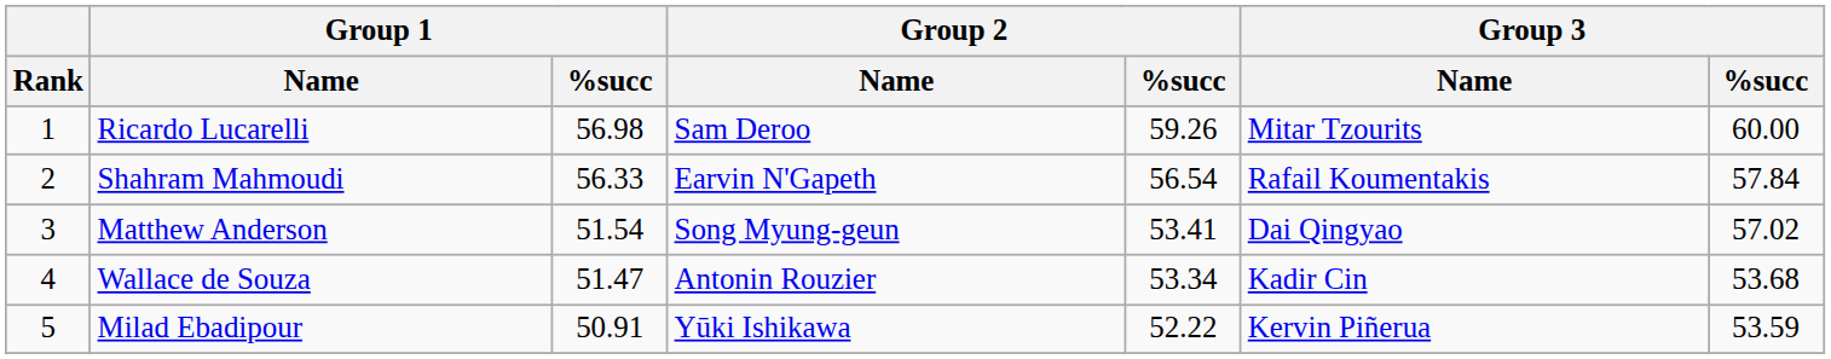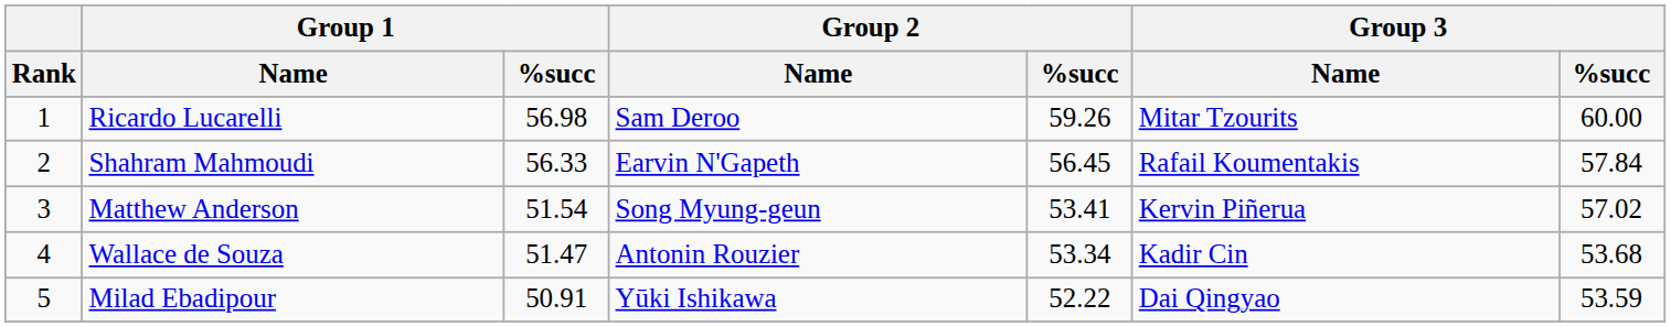Shahram Mahmoudi | Group 2 / %succ: 56.54 -> 56.45
Matthew Anderson | Group 3 / Name: Dai Qingyao -> Kervin Piñerua
Milad Ebadipour | Group 3 / Name: Kervin Piñerua -> Dai Qingyao
